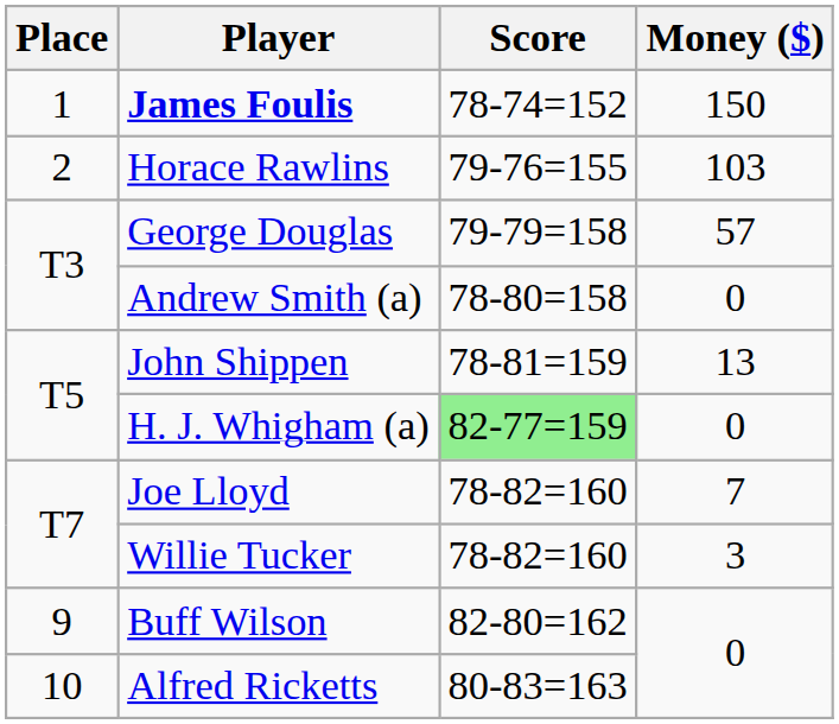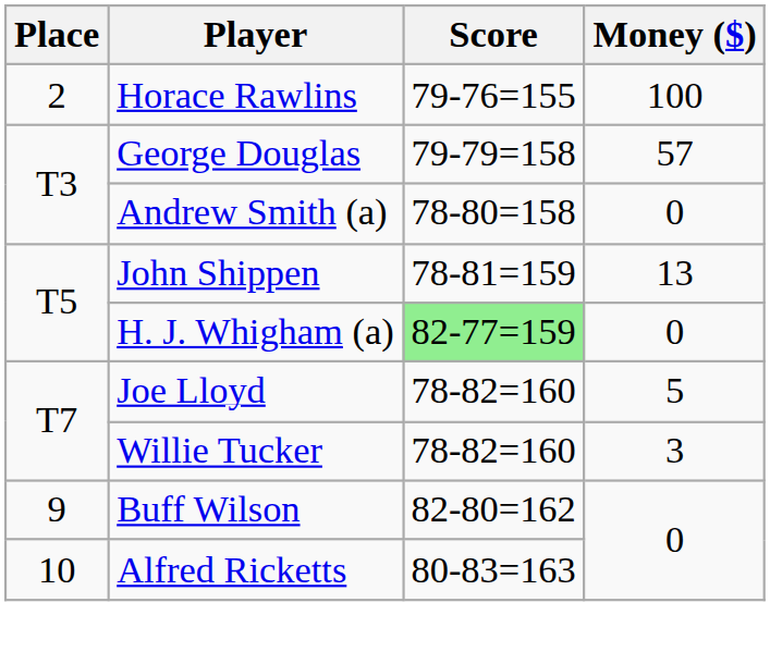- row: 1 | James Foulis | 78-74=152 | 150
Horace Rawlins | Money ($): 103 -> 100
Joe Lloyd | Money ($): 7 -> 5
